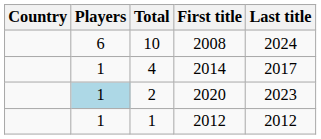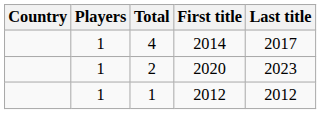- row: 6 | 10 | 2008 | 2024
2 | Players: lightblue background -> no background
